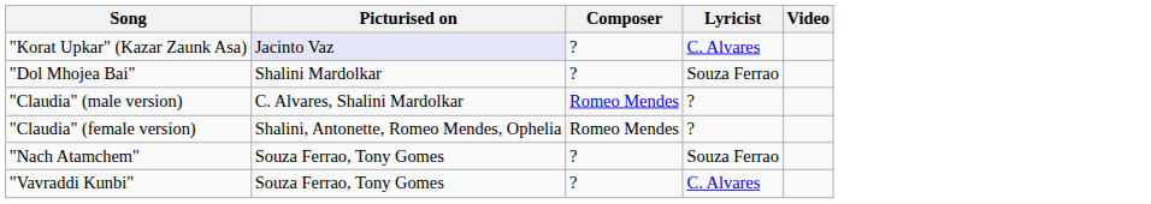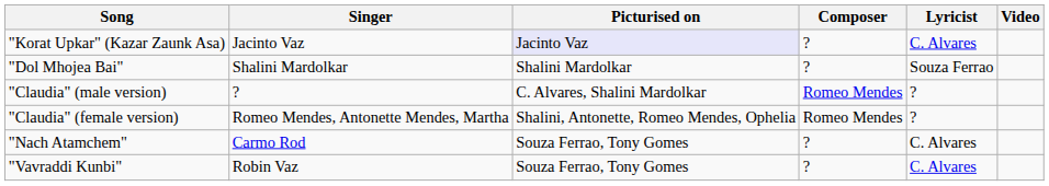+ column: Singer | Jacinto Vaz | Shalini Mardolkar | ? | Romeo Mendes, Antonette Mendes, Martha | Carmo Rod | Robin Vaz
"Nach Atamchem" | Lyricist: Souza Ferrao -> C. Alvares
